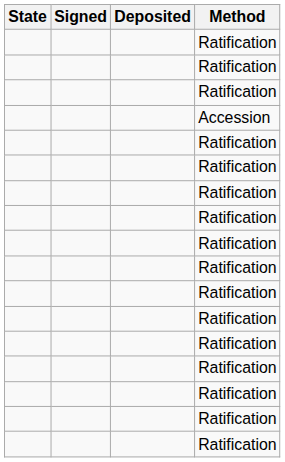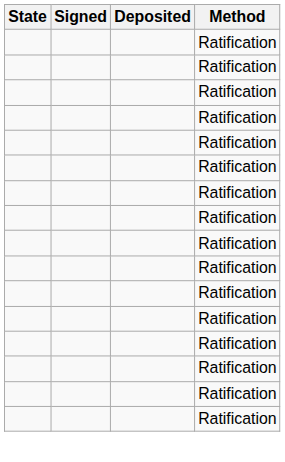- row: Accession
